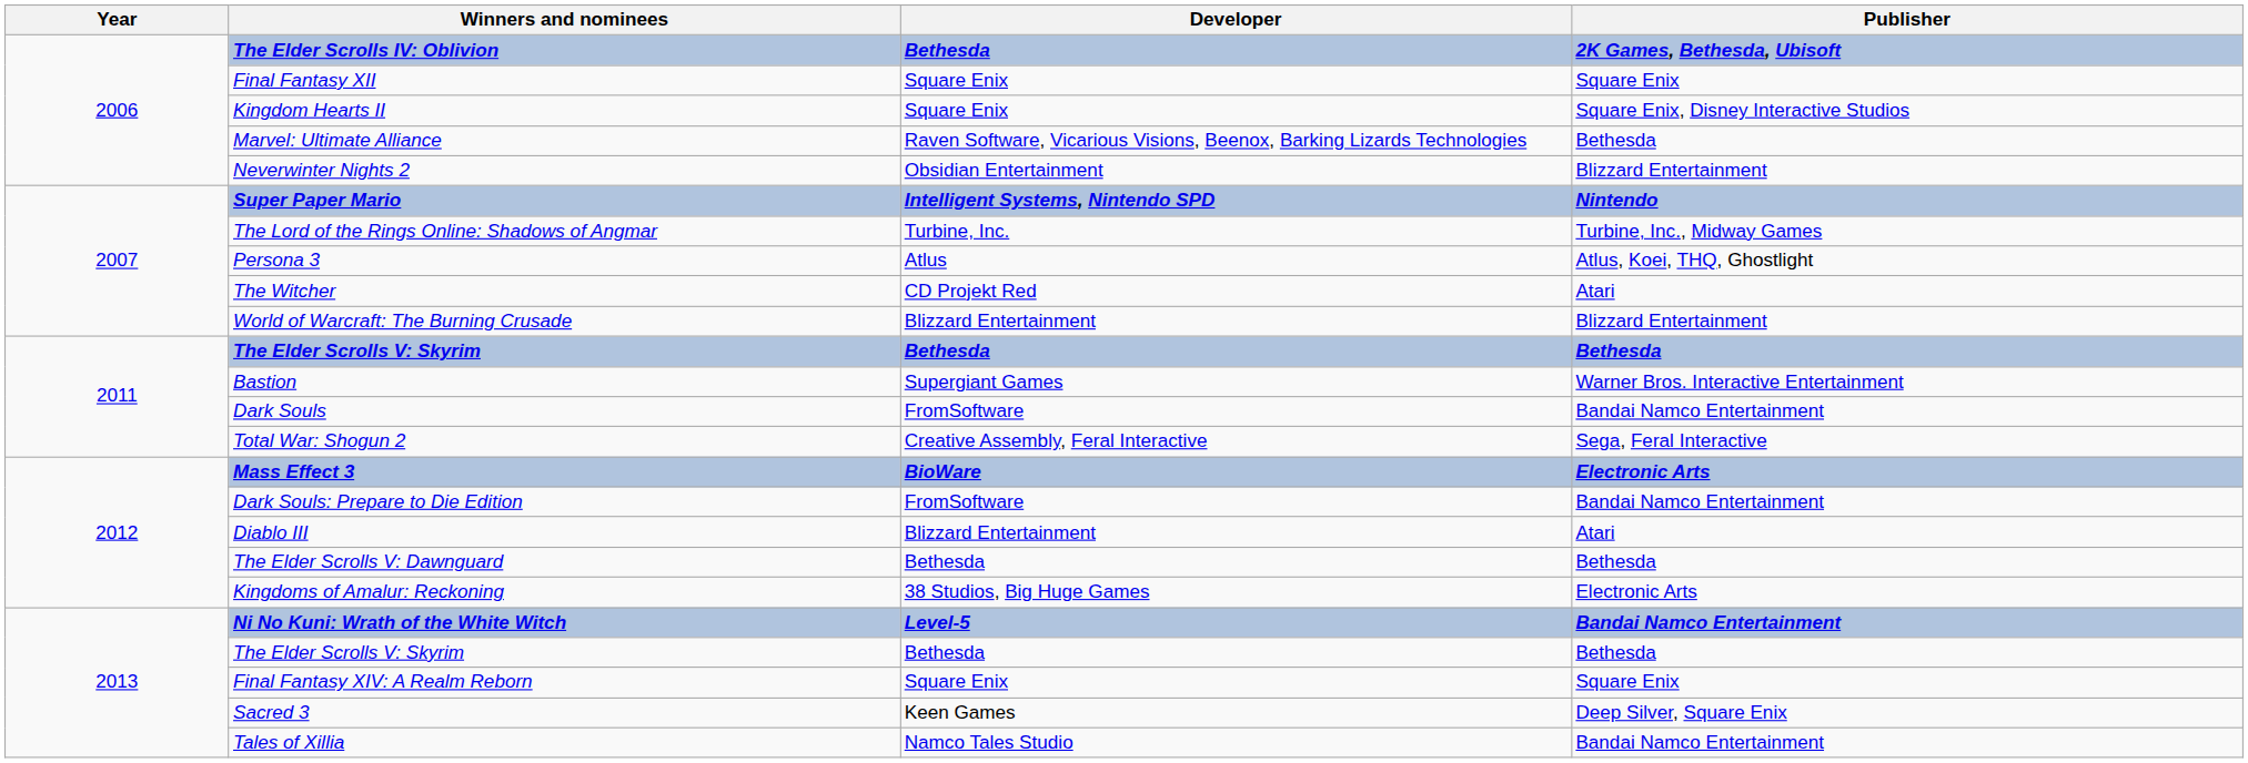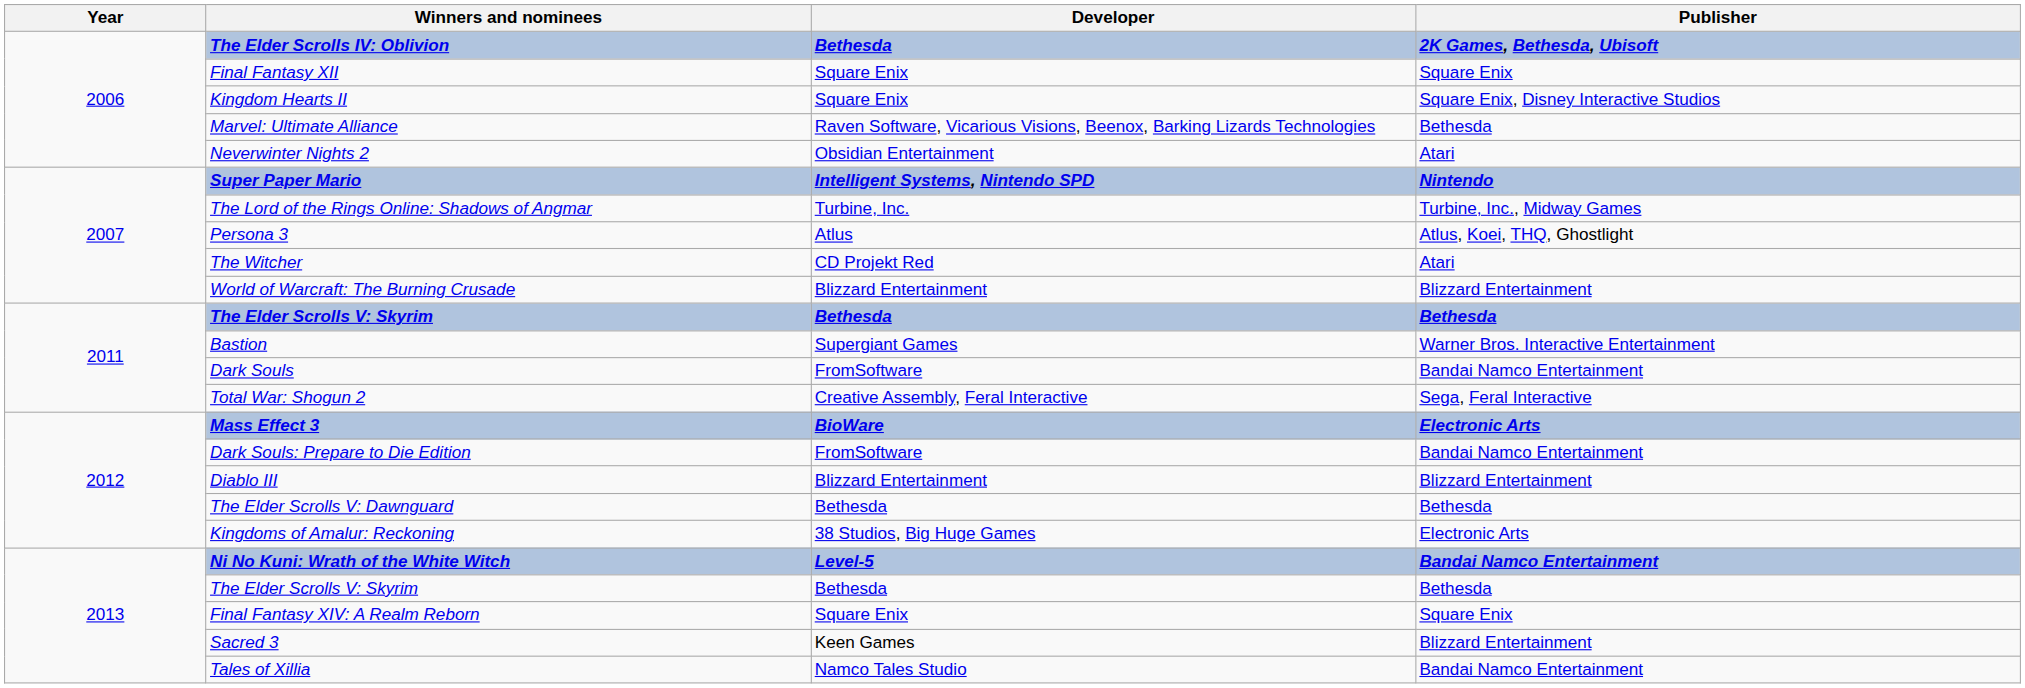Neverwinter Nights 2 | Publisher: Blizzard Entertainment -> Atari
Diablo III | Publisher: Atari -> Blizzard Entertainment
Sacred 3 | Publisher: Deep Silver, Square Enix -> Blizzard Entertainment
